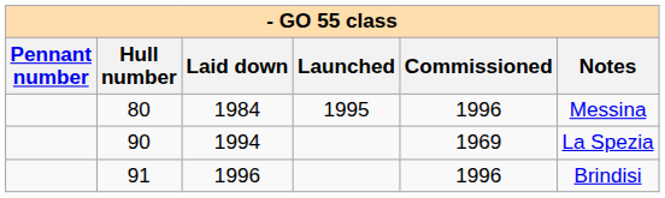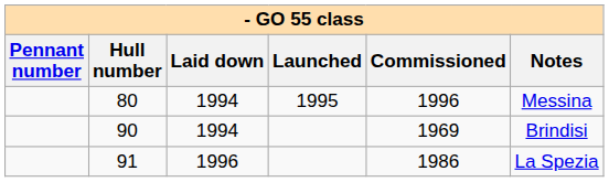80 | Laid down: 1984 -> 1994
90 | Notes: La Spezia -> Brindisi
91 | Commissioned: 1996 -> 1986
91 | Notes: Brindisi -> La Spezia
